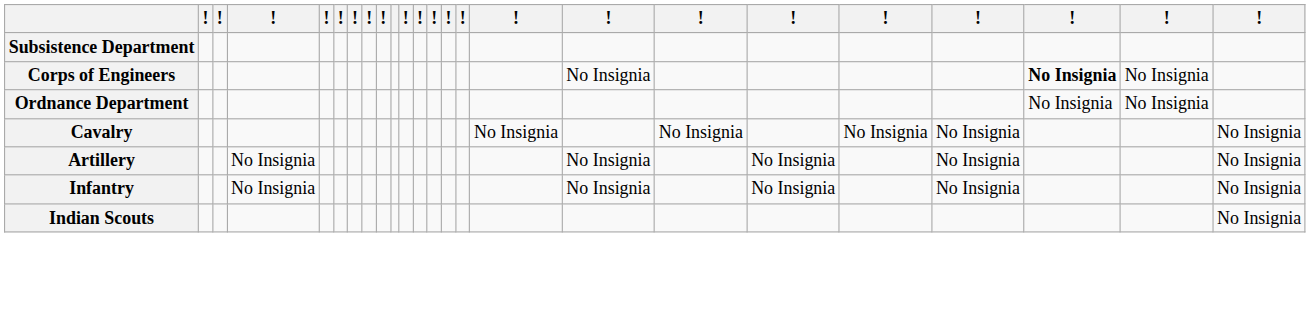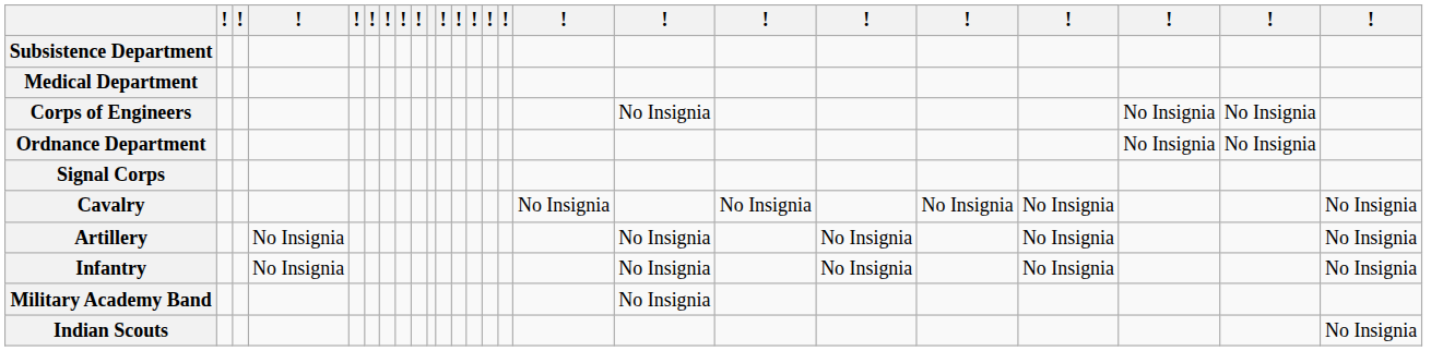+ row: Medical Department
Corps of Engineers | column 22: bold -> normal
+ row: Signal Corps
+ row: Military Academy Band | No Insignia
